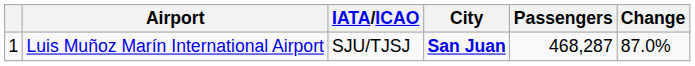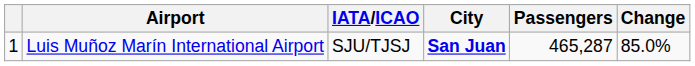Luis Muñoz Marín International Airport | Passengers: 468,287 -> 465,287
Luis Muñoz Marín International Airport | Change: 87.0% -> 85.0%
